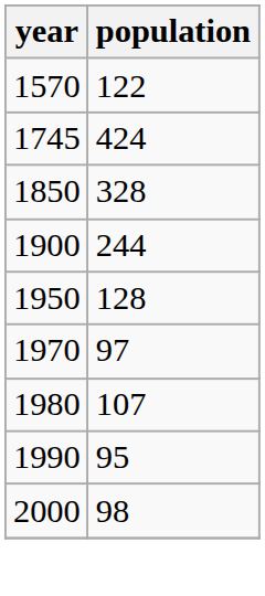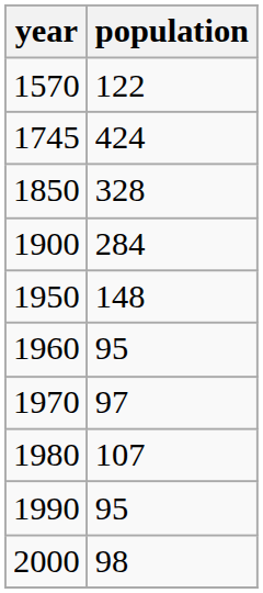1900 | population: 244 -> 284
1950 | population: 128 -> 148
+ row: 1960 | 95
